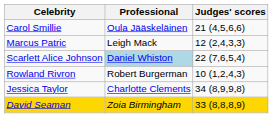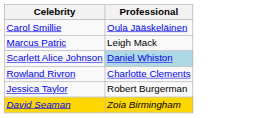- column: Judges' scores | 21 (4,5,6,6) | 12 (2,4,3,3) | 22 (7,6,5,4) | 10 (1,2,4,3) | 34 (8,9,9,8) | 33 (8,8,8,9)
Rowland Rivron | Professional: Robert Burgerman -> Charlotte Clements
Jessica Taylor | Professional: Charlotte Clements -> Robert Burgerman
